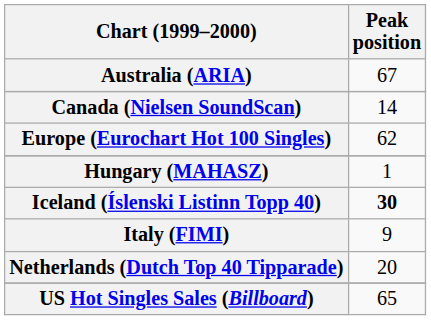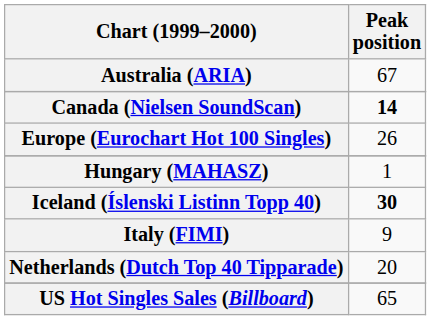Canada (Nielsen SoundScan) | Peak position: normal -> bold
Europe (Eurochart Hot 100 Singles) | Peak position: 62 -> 26
